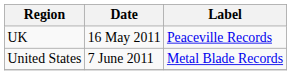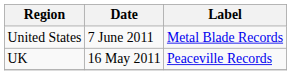rows swapped: UK <-> United States
